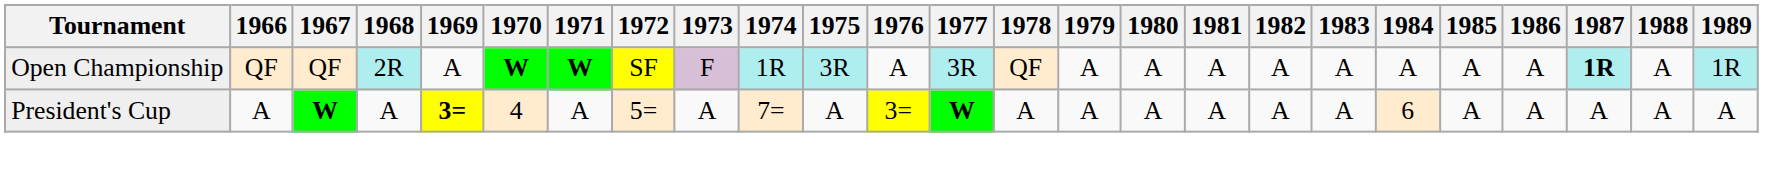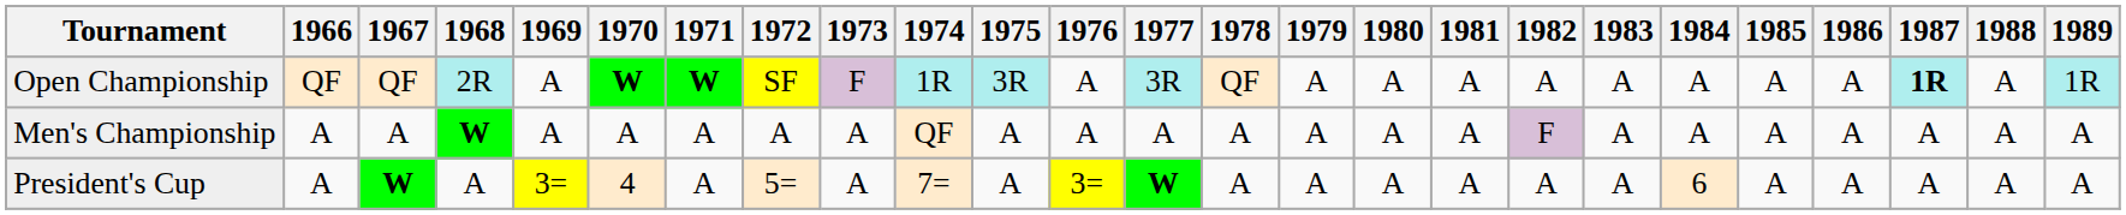+ row: Men's Championship | A | A | W | A | A | A | A | A | QF | A | A | A | A | A | A | A | F | A | A | A | A | A | A | A
President's Cup | 1969: bold -> normal
